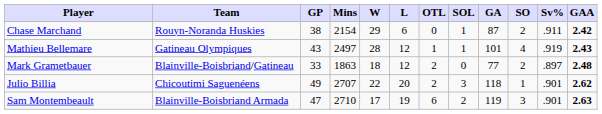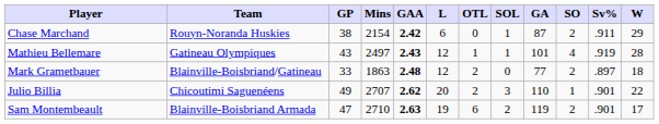columns swapped: W <-> GAA
Julio Billia | GA: 118 -> 110
Sam Montembeault | SO: 3 -> 2
